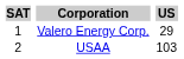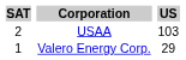rows swapped: Valero Energy Corp. <-> USAA
